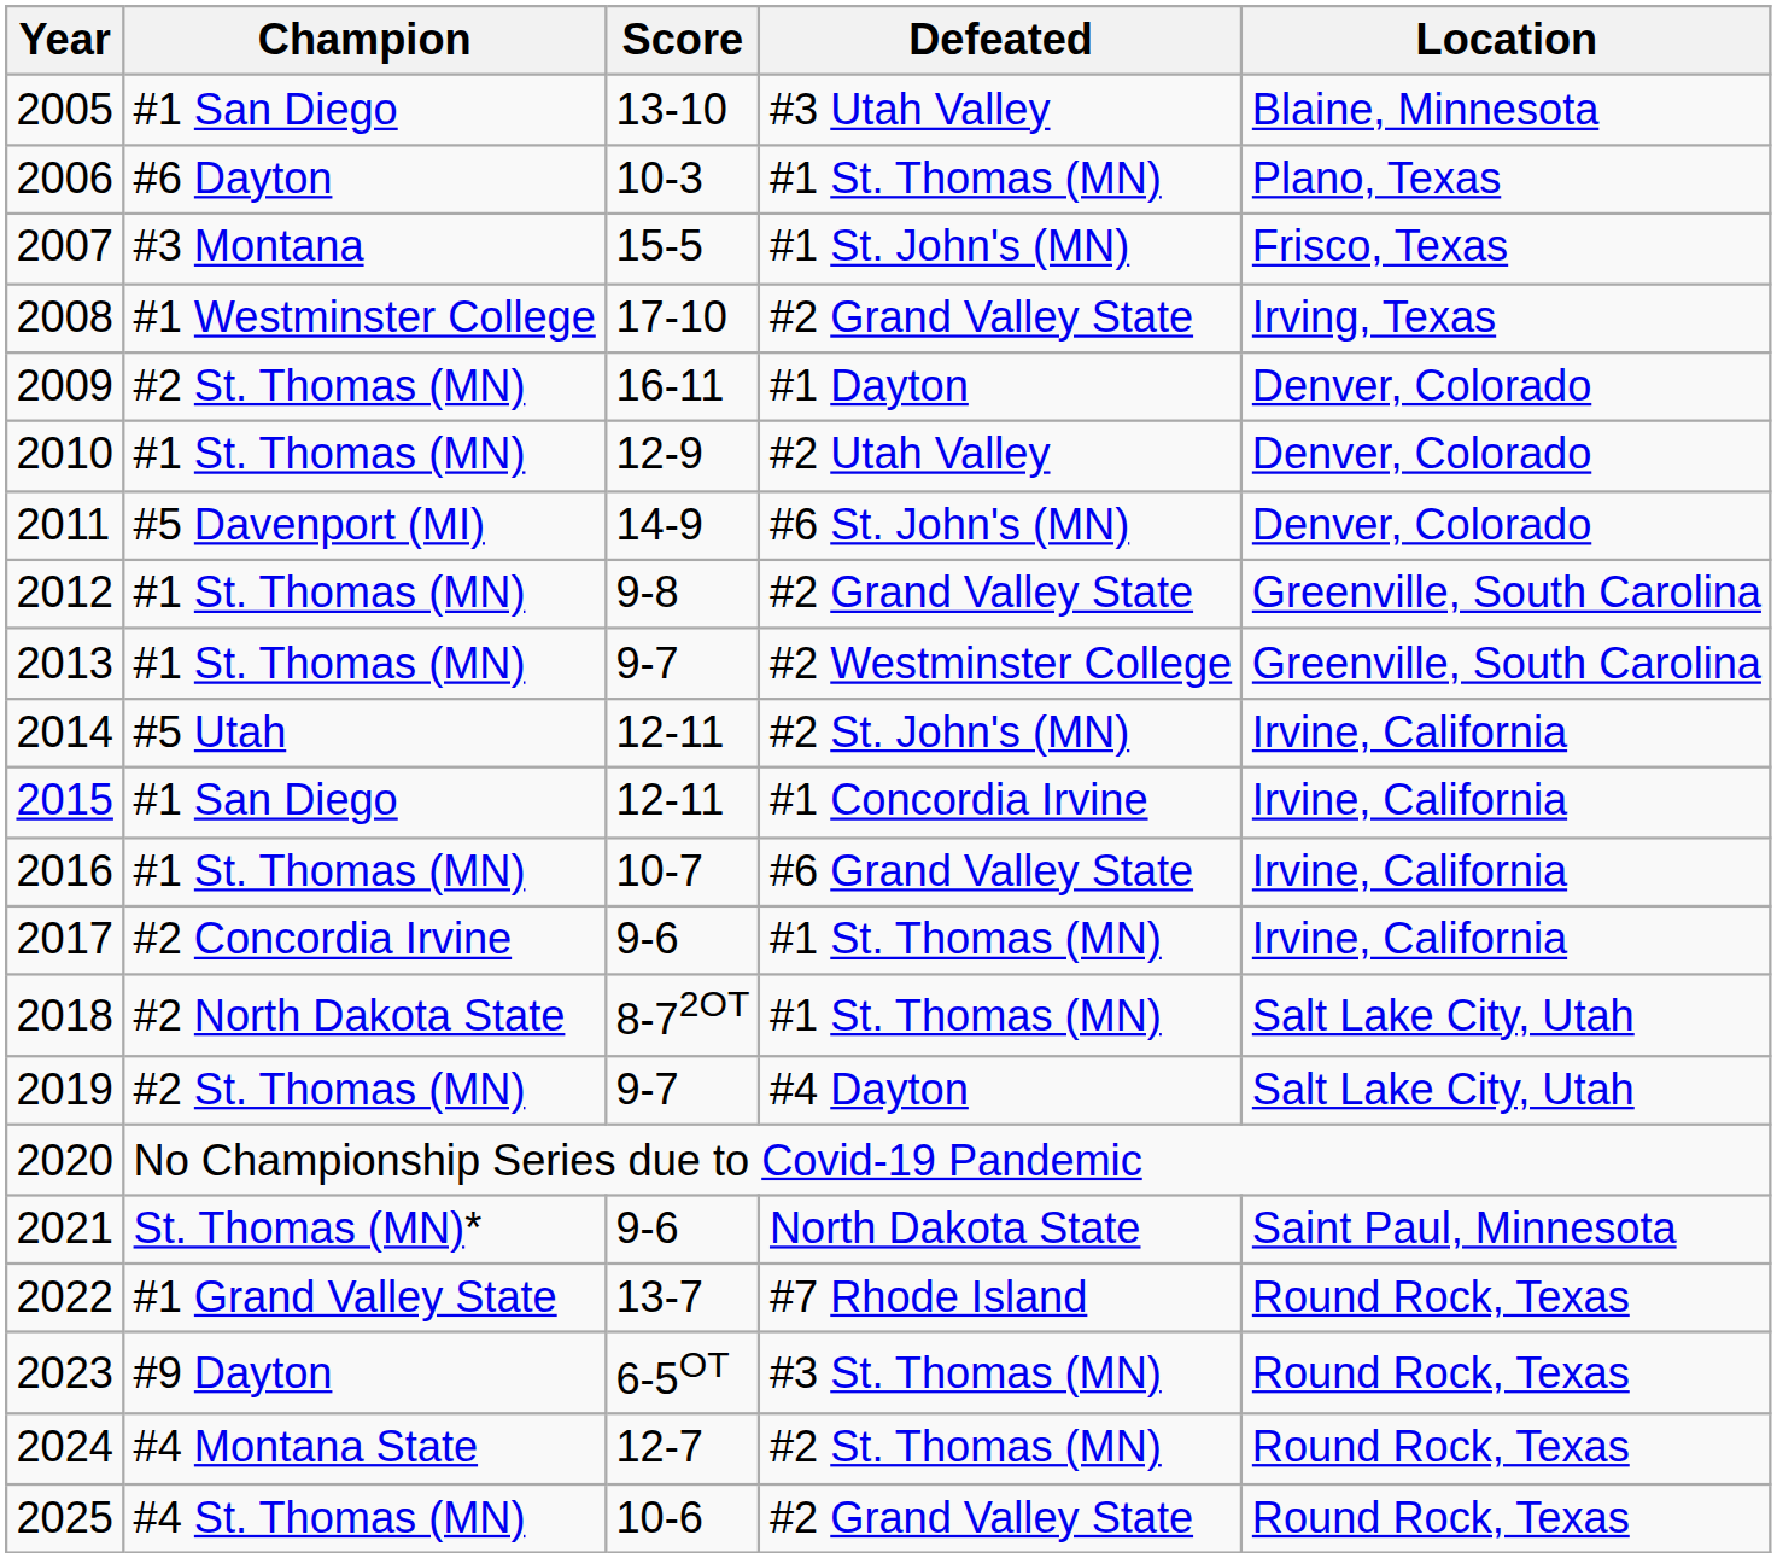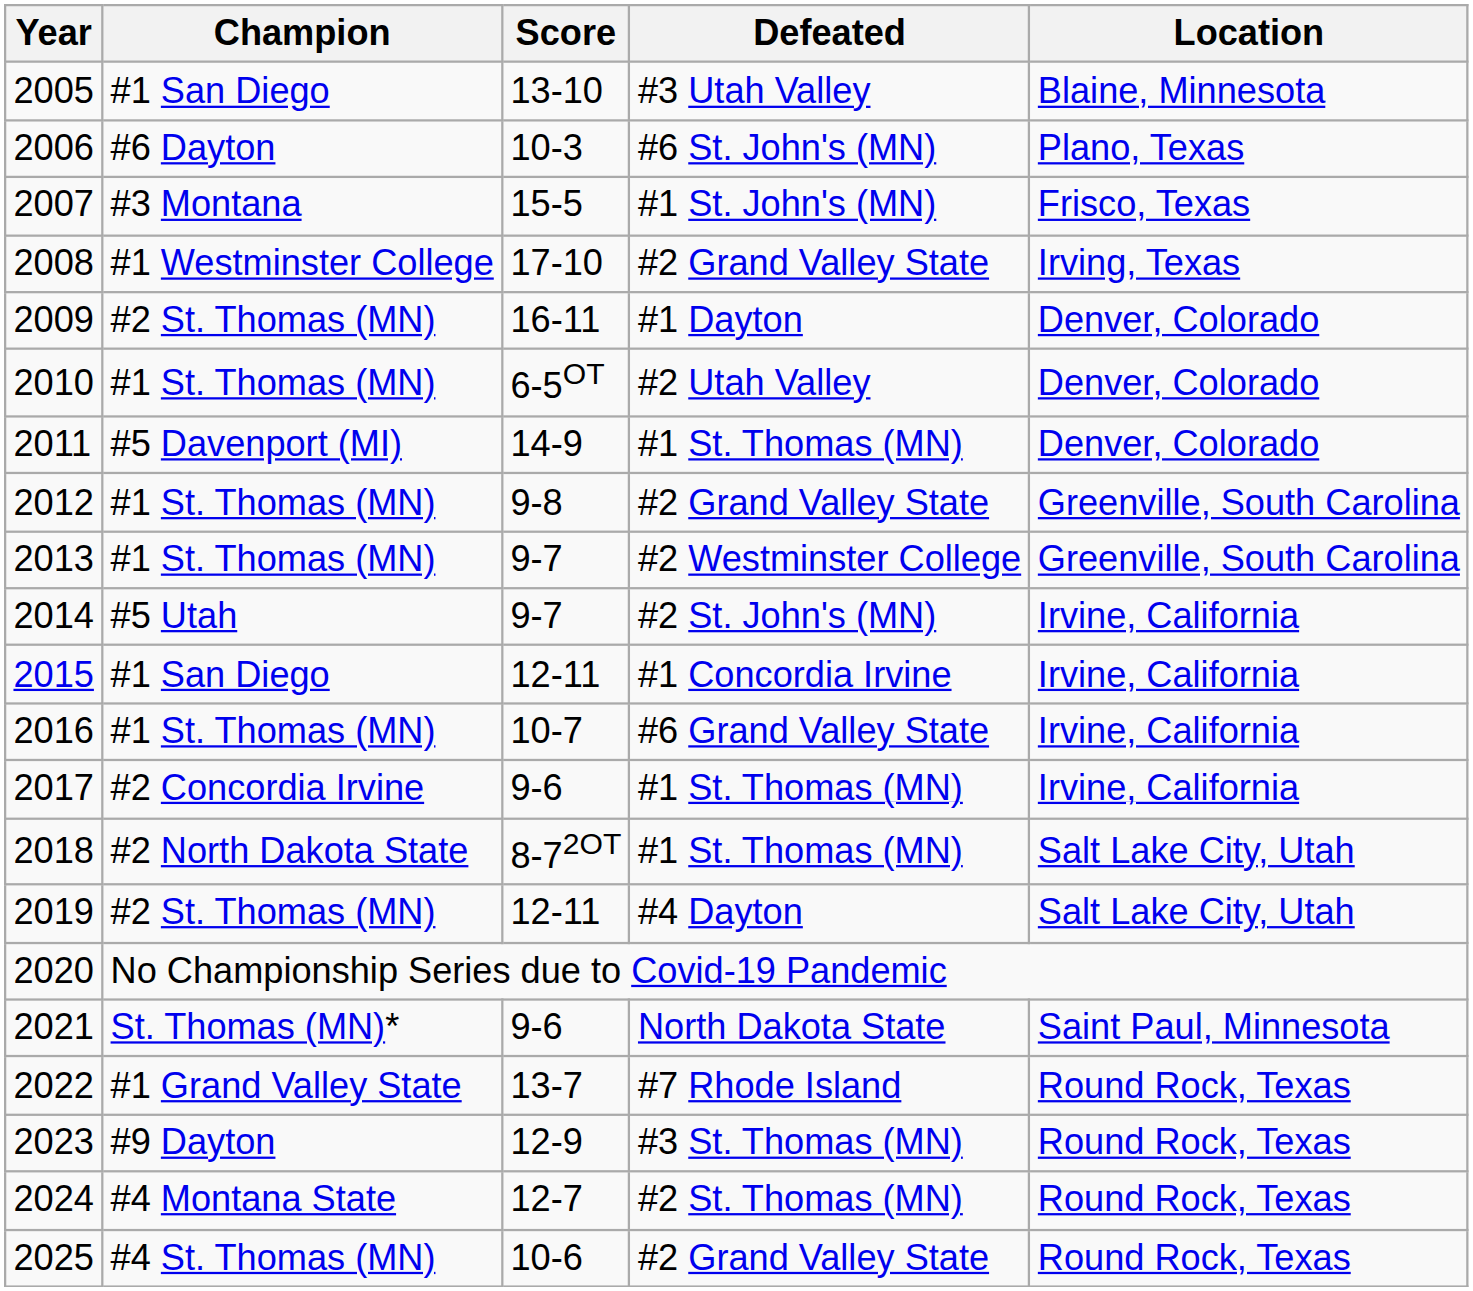2006 | Defeated: #1 St. Thomas (MN) -> #6 St. John's (MN)
2010 | Score: 12-9 -> 6-5OT
2011 | Defeated: #6 St. John's (MN) -> #1 St. Thomas (MN)
2014 | Score: 12-11 -> 9-7
2019 | Score: 9-7 -> 12-11
2023 | Score: 6-5OT -> 12-9
